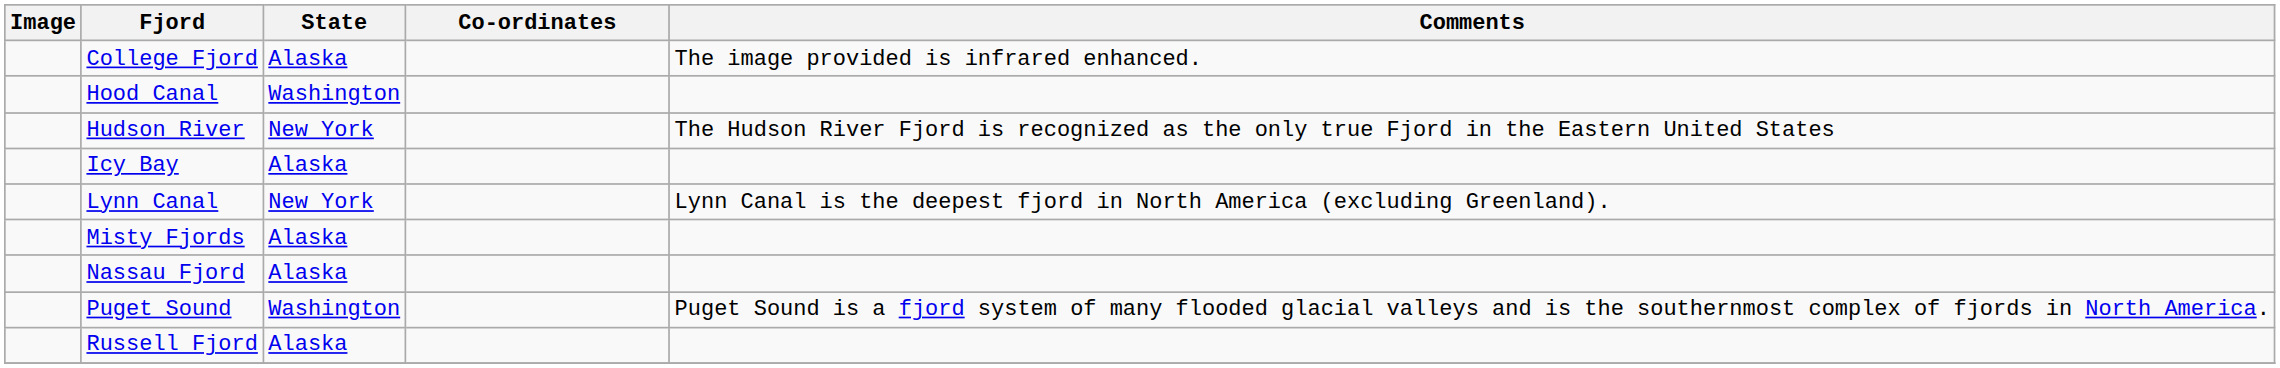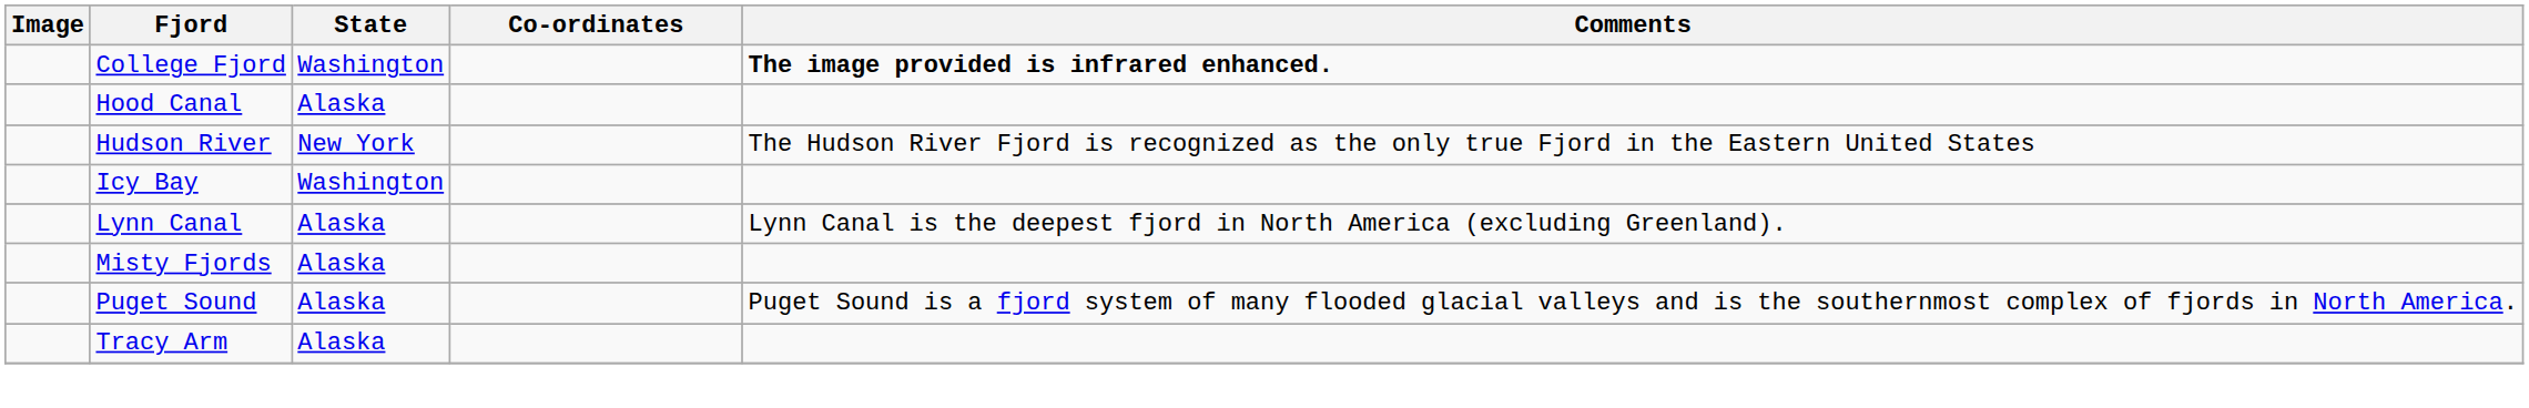College Fjord | State: Alaska -> Washington
College Fjord | Comments: normal -> bold
Hood Canal | State: Washington -> Alaska
Icy Bay | State: Alaska -> Washington
Lynn Canal | State: New York -> Alaska
- row: Nassau Fjord | Alaska
Puget Sound | State: Washington -> Alaska
- row: Russell Fjord | Alaska
+ row: Tracy Arm | Alaska
